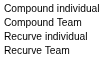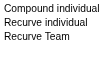- row: Compound Team
